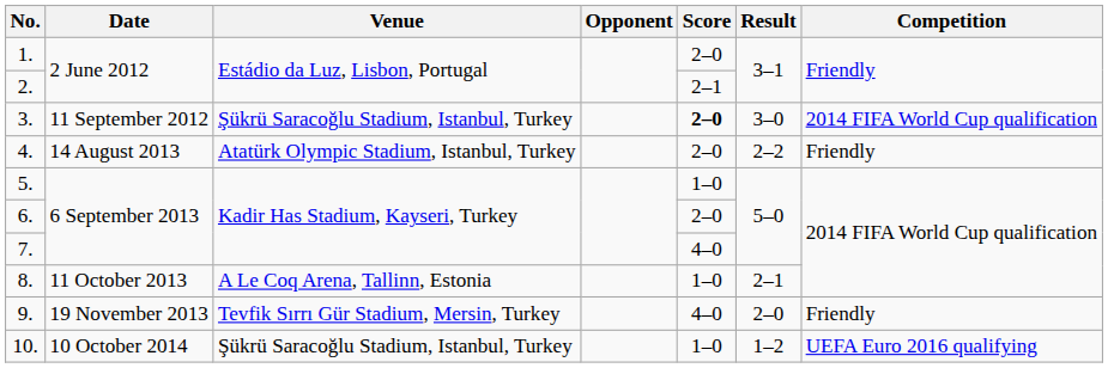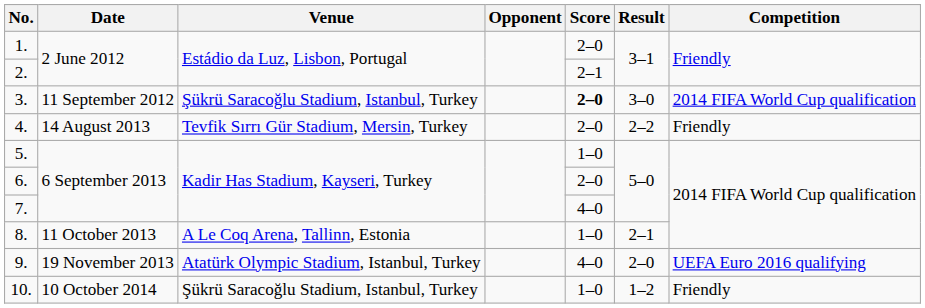4. | Venue: Atatürk Olympic Stadium, Istanbul, Turkey -> Tevfik Sırrı Gür Stadium, Mersin, Turkey
9. | Venue: Tevfik Sırrı Gür Stadium, Mersin, Turkey -> Atatürk Olympic Stadium, Istanbul, Turkey
9. | Competition: Friendly -> UEFA Euro 2016 qualifying
10. | Competition: UEFA Euro 2016 qualifying -> Friendly
